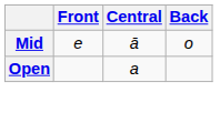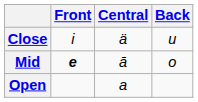+ row: Close | i | ä | u
Mid | Front: normal -> bold
